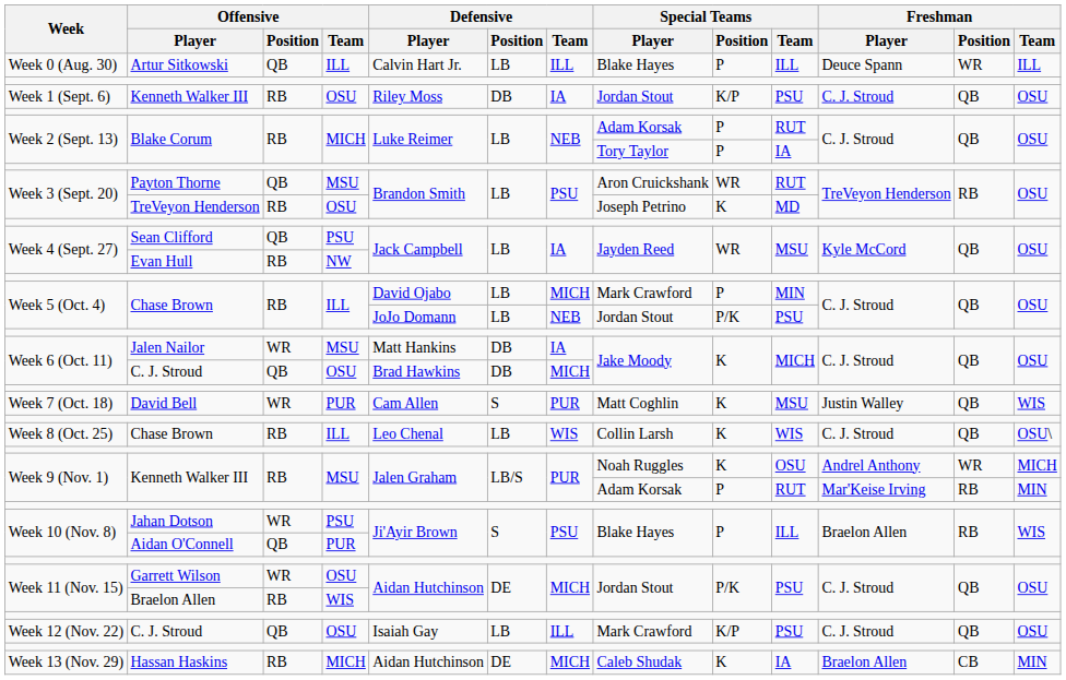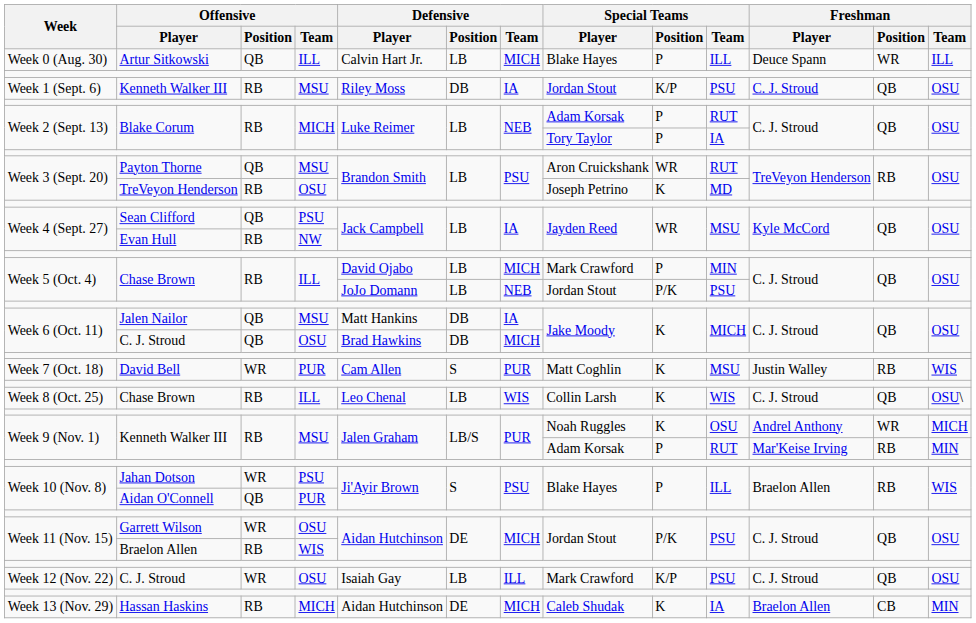Artur Sitkowski | Defensive / Team: ILL -> MICH
Week 1 (Sept. 6) / Kenneth Walker III | Offensive / Team: OSU -> MSU
Jalen Nailor | Offensive / Position: WR -> QB
David Bell | Freshman / Position: QB -> RB
Week 12 (Nov. 22) / C. J. Stroud | Offensive / Position: QB -> WR
